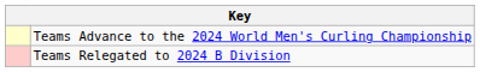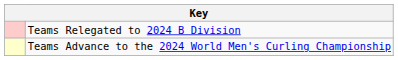rows swapped: Teams Advance to the 2024 World Men's Curling Championship <-> Teams Relegated to 2024 B Division
